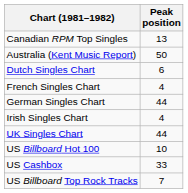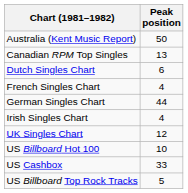rows swapped: Australia (Kent Music Report) <-> Canadian RPM Top Singles
UK Singles Chart | Peak position: 44 -> 12
US Billboard Top Rock Tracks | Peak position: 7 -> 5
